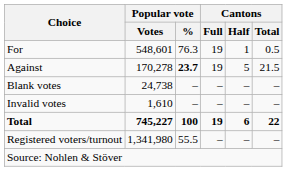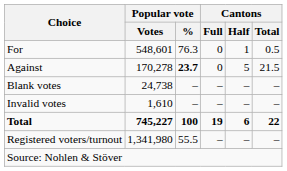For | Cantons / Full: 19 -> 0
Against | Cantons / Full: 19 -> 0
